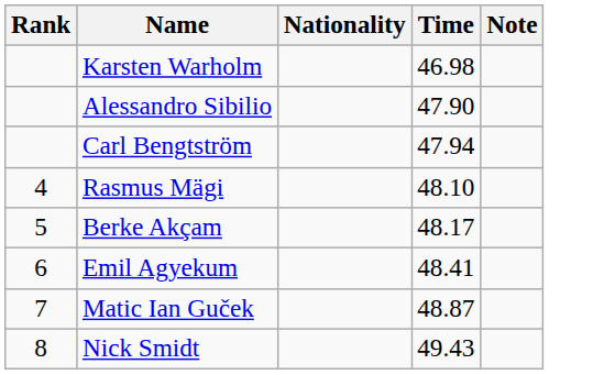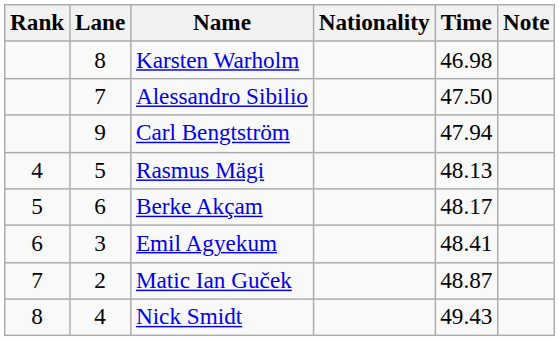+ column: Lane | 8 | 7 | 9 | 5 | 6 | 3 | 2 | 4
Alessandro Sibilio | Time: 47.90 -> 47.50
Rasmus Mägi | Time: 48.10 -> 48.13
